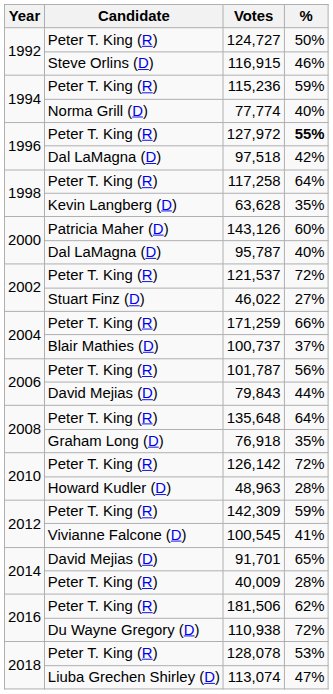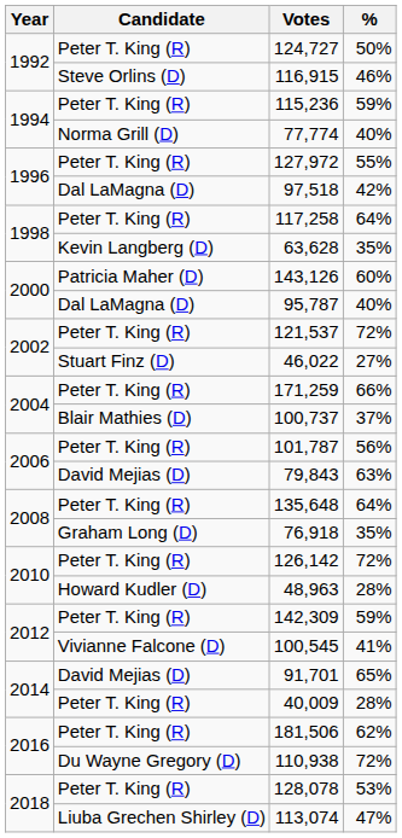127,972 | %: bold -> normal
79,843 | %: 44% -> 63%
